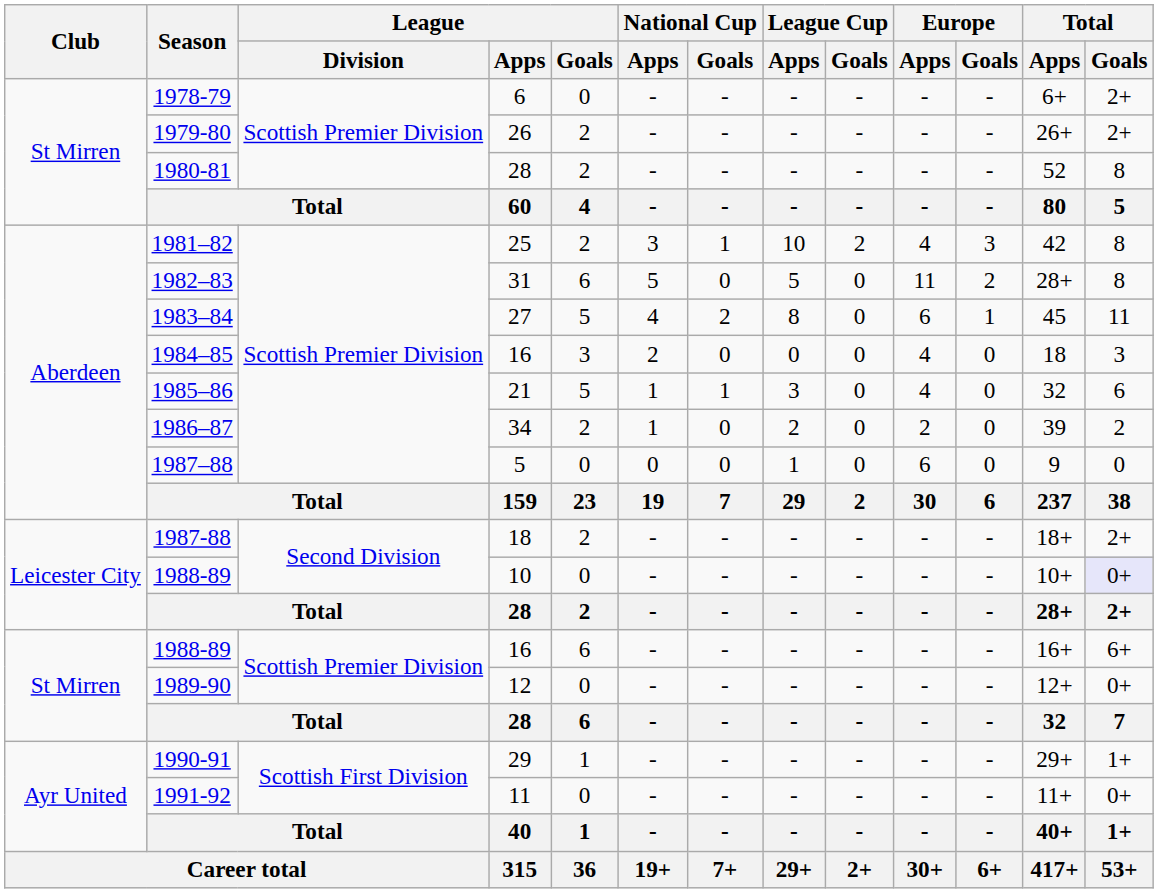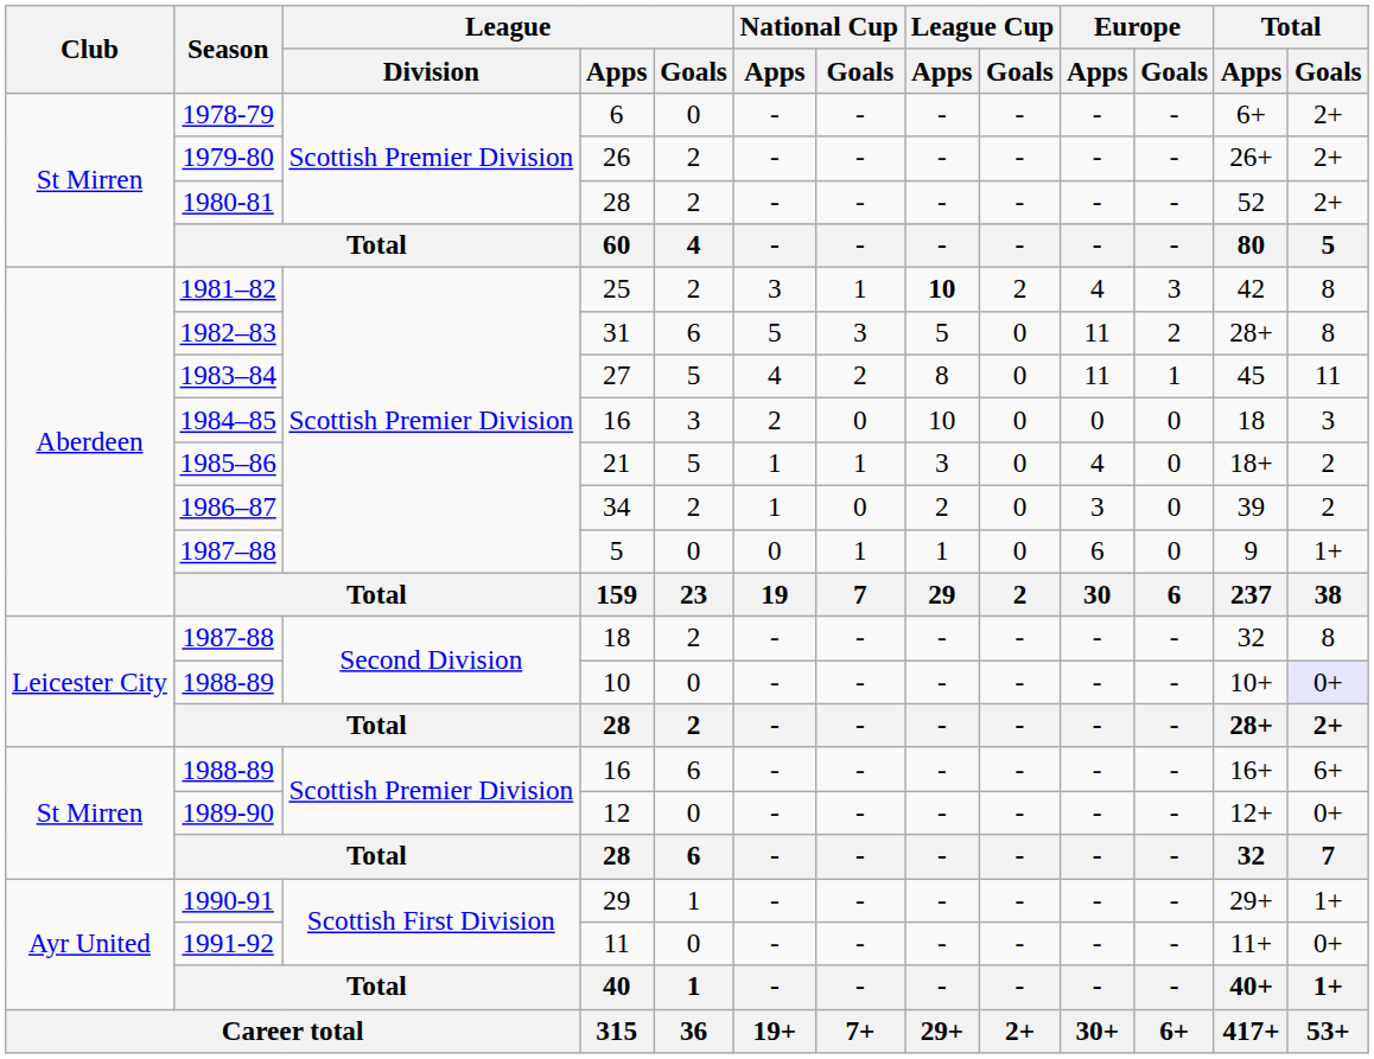1980-81 | Total / Goals: 8 -> 2+
1981–82 | League Cup / Apps: normal -> bold
1982–83 | National Cup / Goals: 0 -> 3
1983–84 | Europe / Apps: 6 -> 11
1984–85 | League Cup / Apps: 0 -> 10
1984–85 | Europe / Apps: 4 -> 0
1985–86 | Total / Apps: 32 -> 18+
1985–86 | Total / Goals: 6 -> 2
1986–87 | Europe / Apps: 2 -> 3
1987–88 | National Cup / Goals: 0 -> 1
1987–88 | Total / Goals: 0 -> 1+
1987-88 | Total / Apps: 18+ -> 32
1987-88 | Total / Goals: 2+ -> 8
